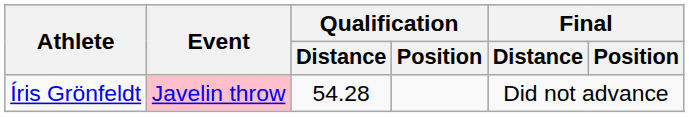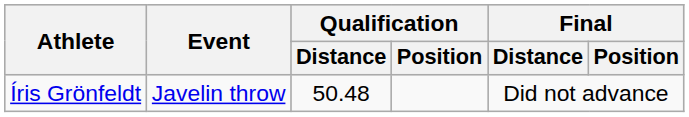Íris Grönfeldt | Event: pink background -> no background
Íris Grönfeldt | Qualification / Distance: 54.28 -> 50.48
